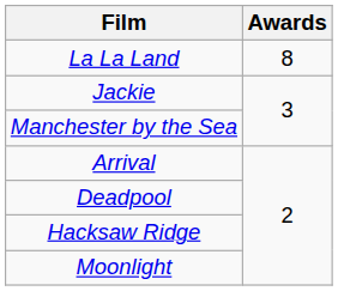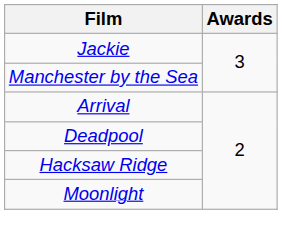- row: La La Land | 8
